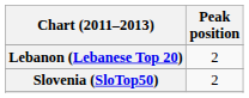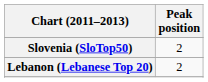rows swapped: Lebanon (Lebanese Top 20) <-> Slovenia (SloTop50)
